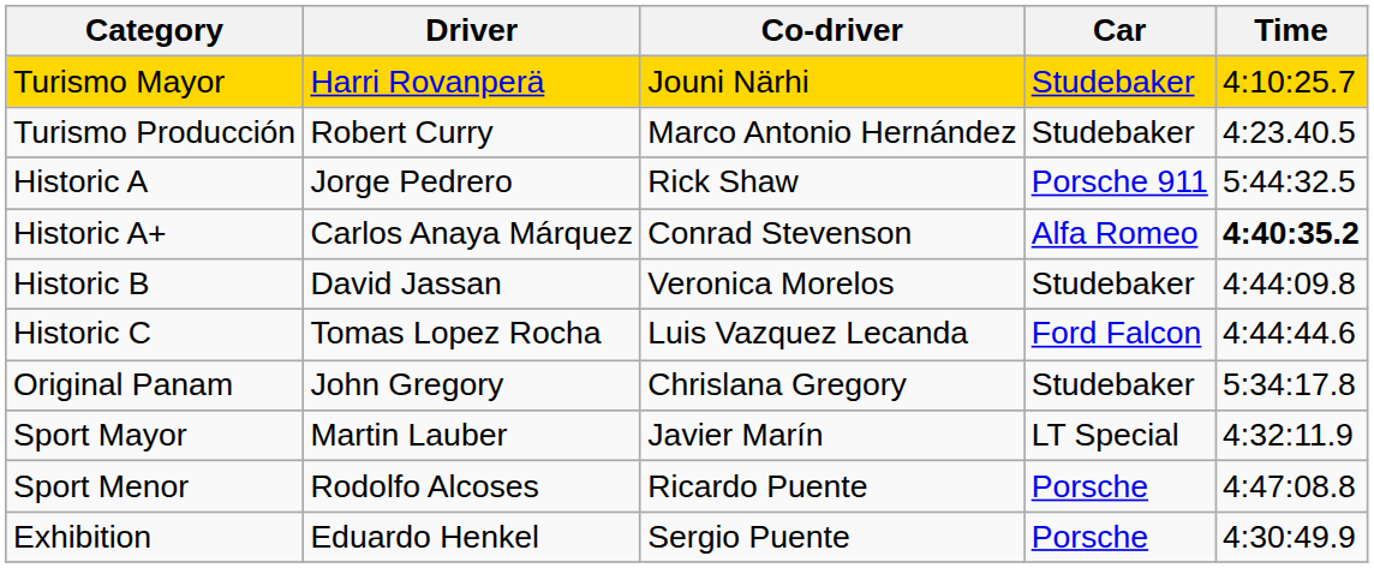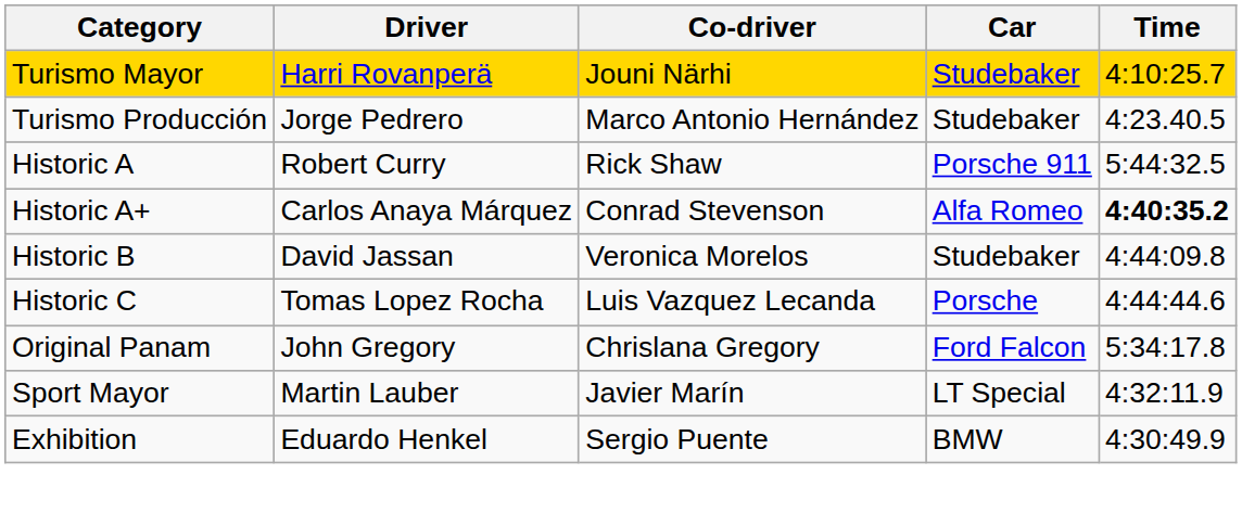Turismo Producción | Driver: Robert Curry -> Jorge Pedrero
Historic A | Driver: Jorge Pedrero -> Robert Curry
Historic C | Car: Ford Falcon -> Porsche
Original Panam | Car: Studebaker -> Ford Falcon
- row: Sport Menor | Rodolfo Alcoses | Ricardo Puente | Porsche | 4:47:08.8
Exhibition | Car: Porsche -> BMW
